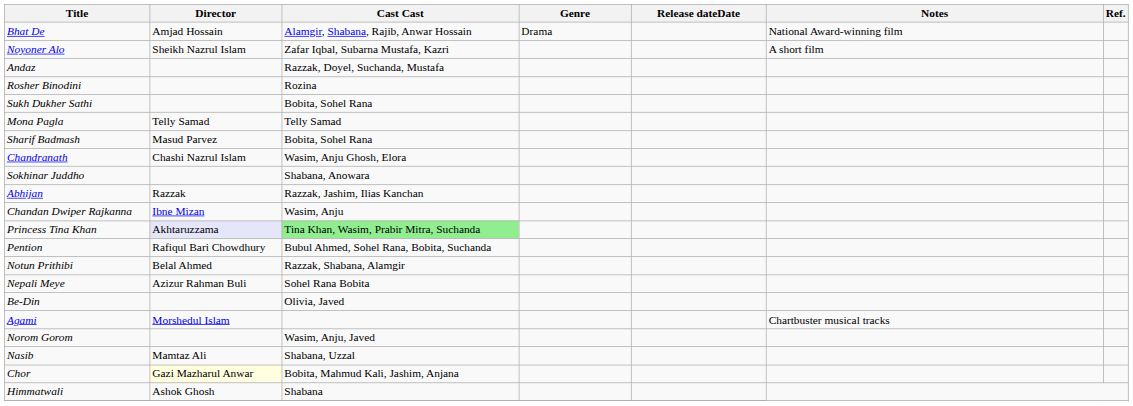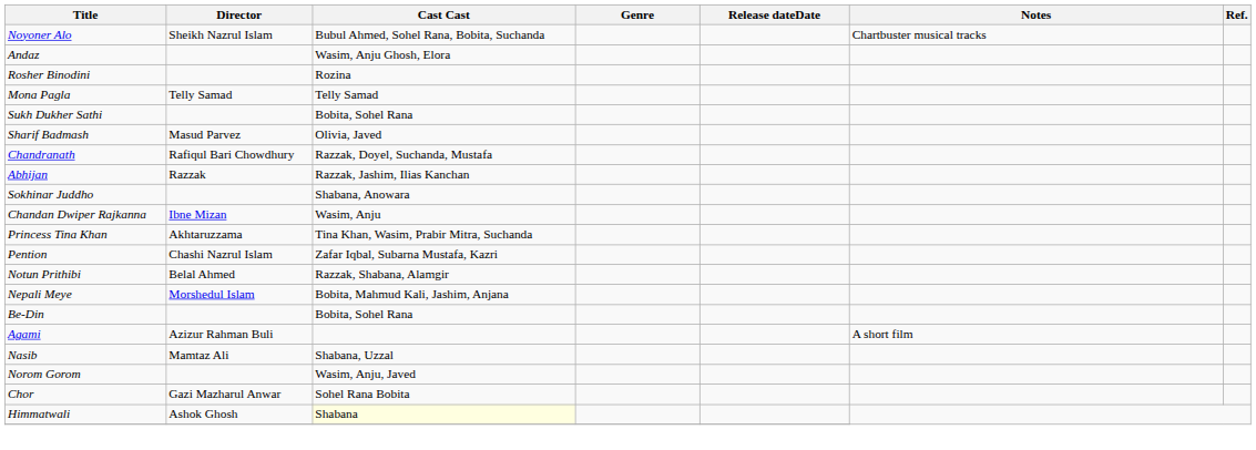- row: Bhat De | Amjad Hossain | Alamgir, Shabana, Rajib, Anwar Hossain | Drama | National Award-winning film
Noyoner Alo | Cast Cast: Zafar Iqbal, Subarna Mustafa, Kazri -> Bubul Ahmed, Sohel Rana, Bobita, Suchanda
Noyoner Alo | Notes: A short film -> Chartbuster musical tracks
Andaz | Cast Cast: Razzak, Doyel, Suchanda, Mustafa -> Wasim, Anju Ghosh, Elora
rows swapped: Sukh Dukher Sathi <-> Mona Pagla
Sharif Badmash | Cast Cast: Bobita, Sohel Rana -> Olivia, Javed
Chandranath | Director: Chashi Nazrul Islam -> Rafiqul Bari Chowdhury
Chandranath | Cast Cast: Wasim, Anju Ghosh, Elora -> Razzak, Doyel, Suchanda, Mustafa
rows swapped: Abhijan <-> Sokhinar Juddho
Princess Tina Khan | Director: lavender background -> no background
Princess Tina Khan | Cast Cast: lightgreen background -> no background
Pention | Director: Rafiqul Bari Chowdhury -> Chashi Nazrul Islam
Pention | Cast Cast: Bubul Ahmed, Sohel Rana, Bobita, Suchanda -> Zafar Iqbal, Subarna Mustafa, Kazri
Nepali Meye | Director: Azizur Rahman Buli -> Morshedul Islam
Nepali Meye | Cast Cast: Sohel Rana Bobita -> Bobita, Mahmud Kali, Jashim, Anjana
Be-Din | Cast Cast: Olivia, Javed -> Bobita, Sohel Rana
Agami | Director: Morshedul Islam -> Azizur Rahman Buli
Agami | Notes: Chartbuster musical tracks -> A short film
rows swapped: Norom Gorom <-> Nasib
Chor | Director: lightyellow background -> no background
Chor | Cast Cast: Bobita, Mahmud Kali, Jashim, Anjana -> Sohel Rana Bobita
Himmatwali | Cast Cast: no background -> lightyellow background
